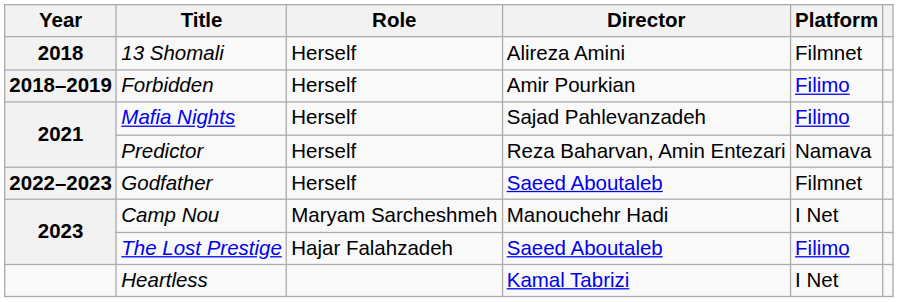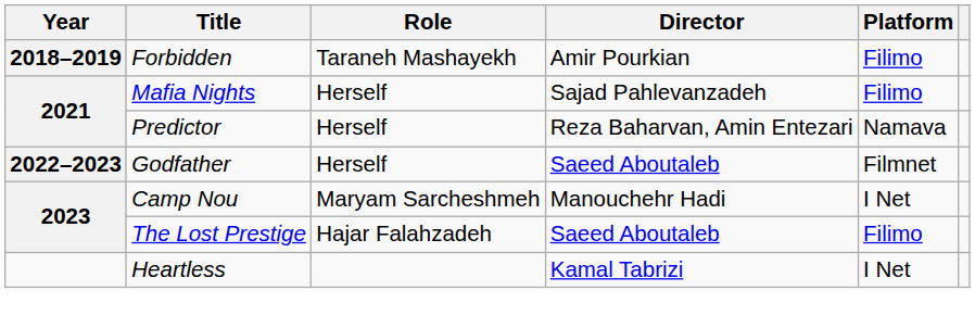- row: 2018 | 13 Shomali | Herself | Alireza Amini | Filmnet
Forbidden | Role: Herself -> Taraneh Mashayekh
